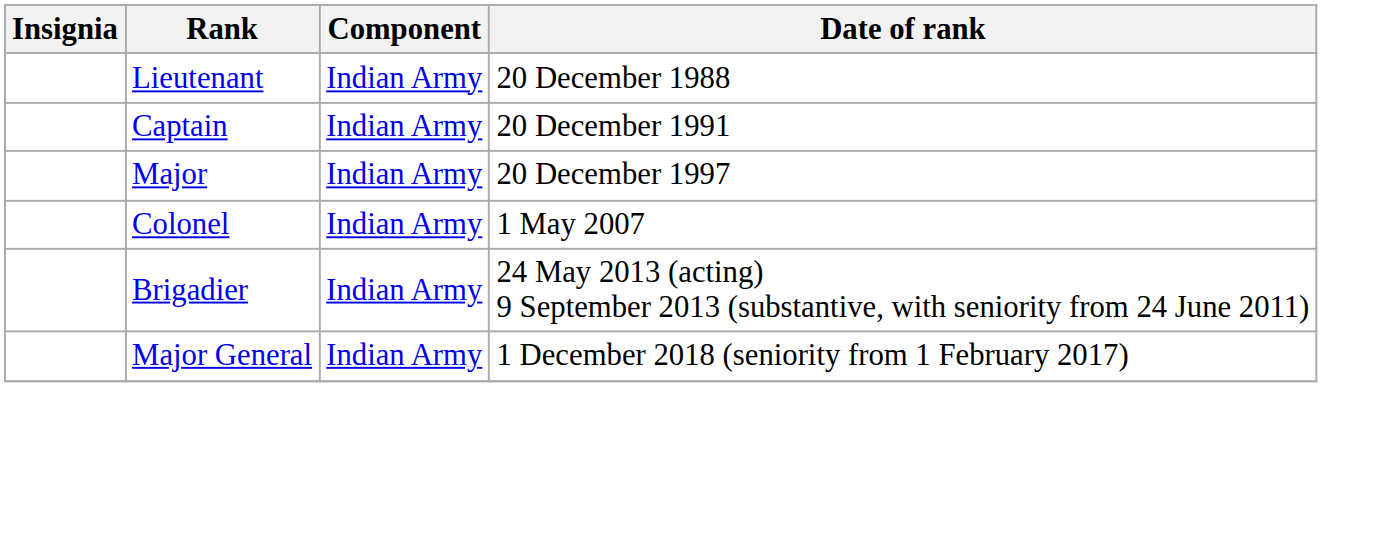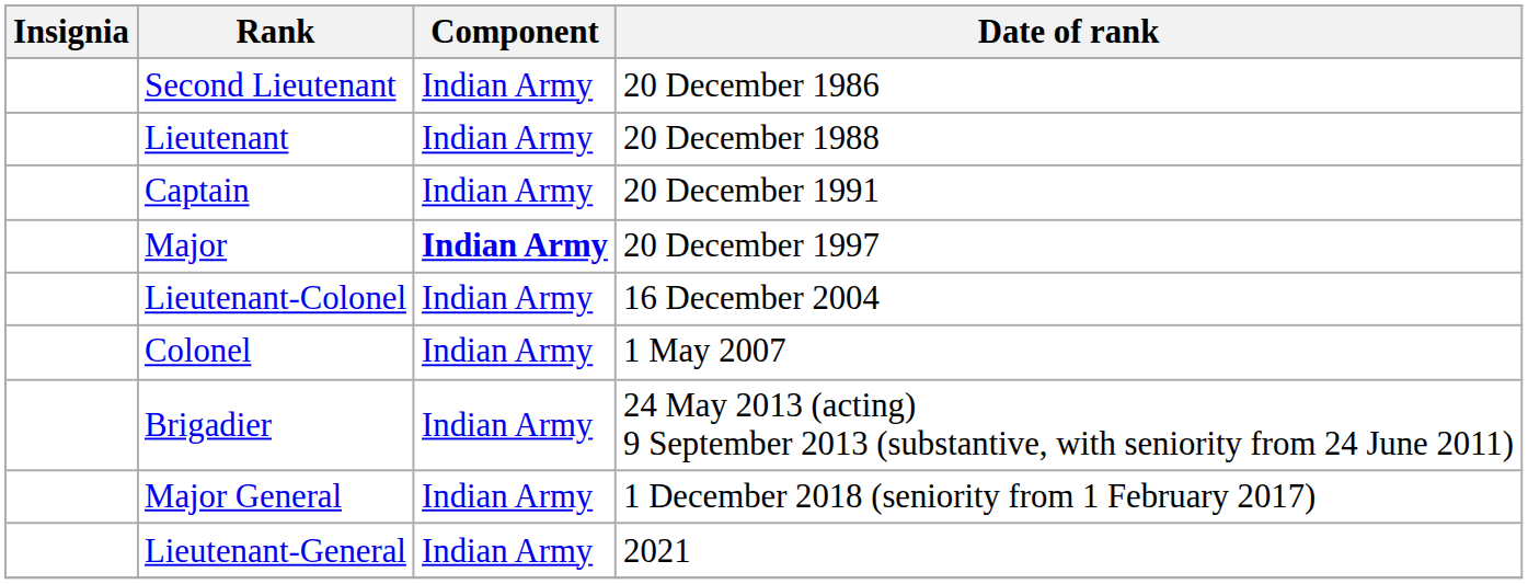+ row: Second Lieutenant | Indian Army | 20 December 1986
Major | Component: normal -> bold
+ row: Lieutenant-Colonel | Indian Army | 16 December 2004
+ row: Lieutenant-General | Indian Army | 2021
